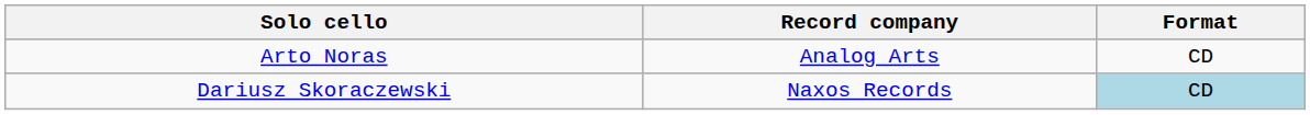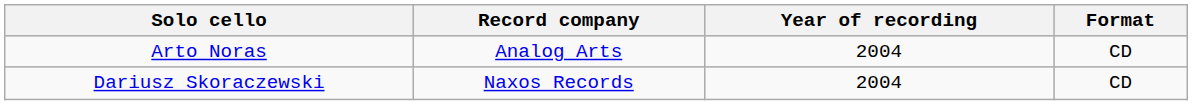+ column: Year of recording | 2004 | 2004
Dariusz Skoraczewski | Format: lightblue background -> no background
